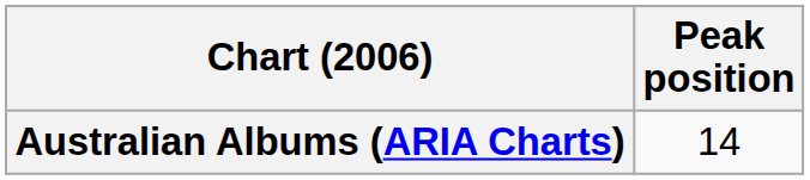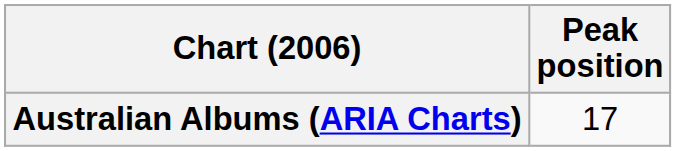Australian Albums (ARIA Charts) | Peak position: 14 -> 17
